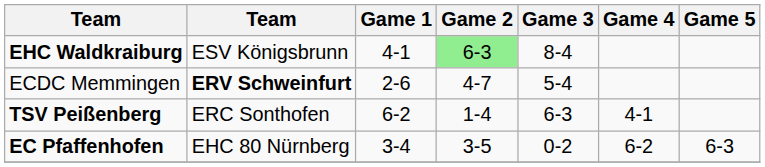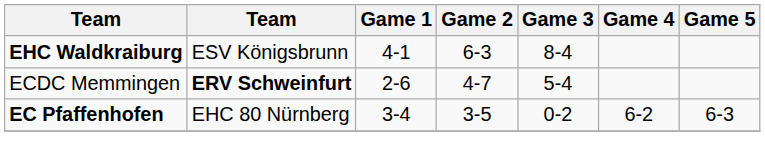EHC Waldkraiburg | Game 2: lightgreen background -> no background
- row: TSV Peißenberg | ERC Sonthofen | 6-2 | 1-4 | 6-3 | 4-1
